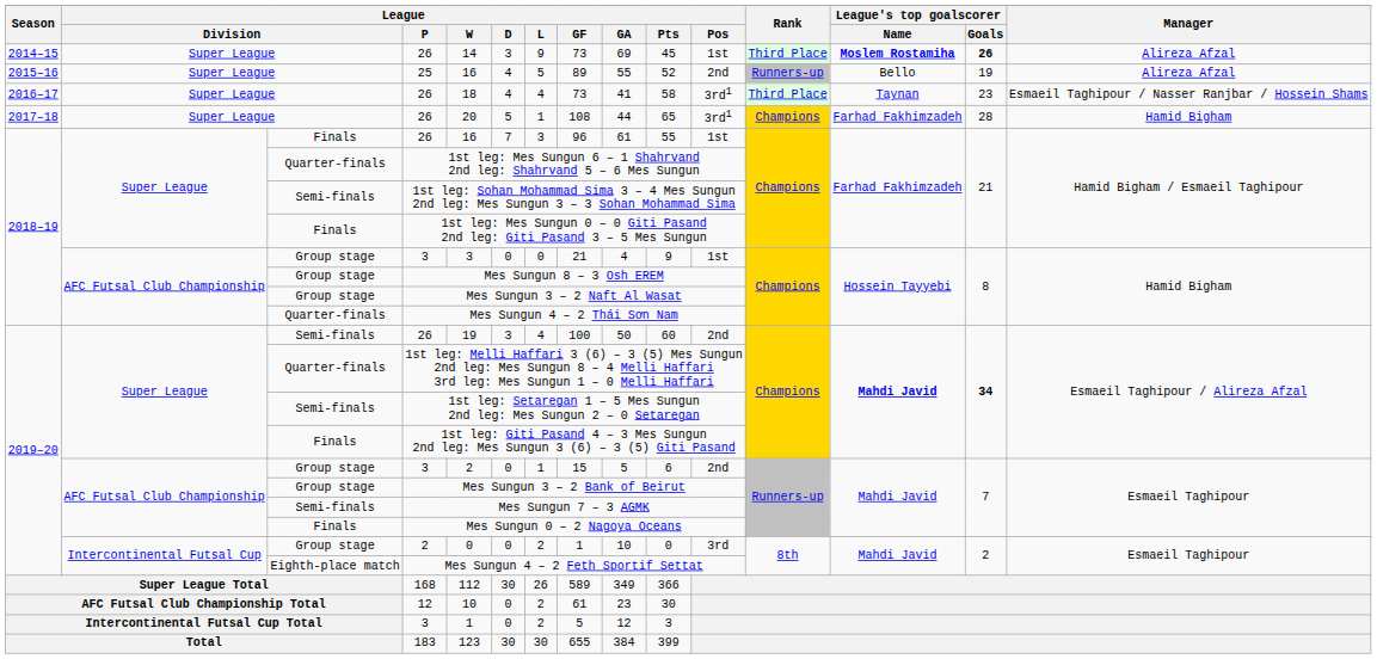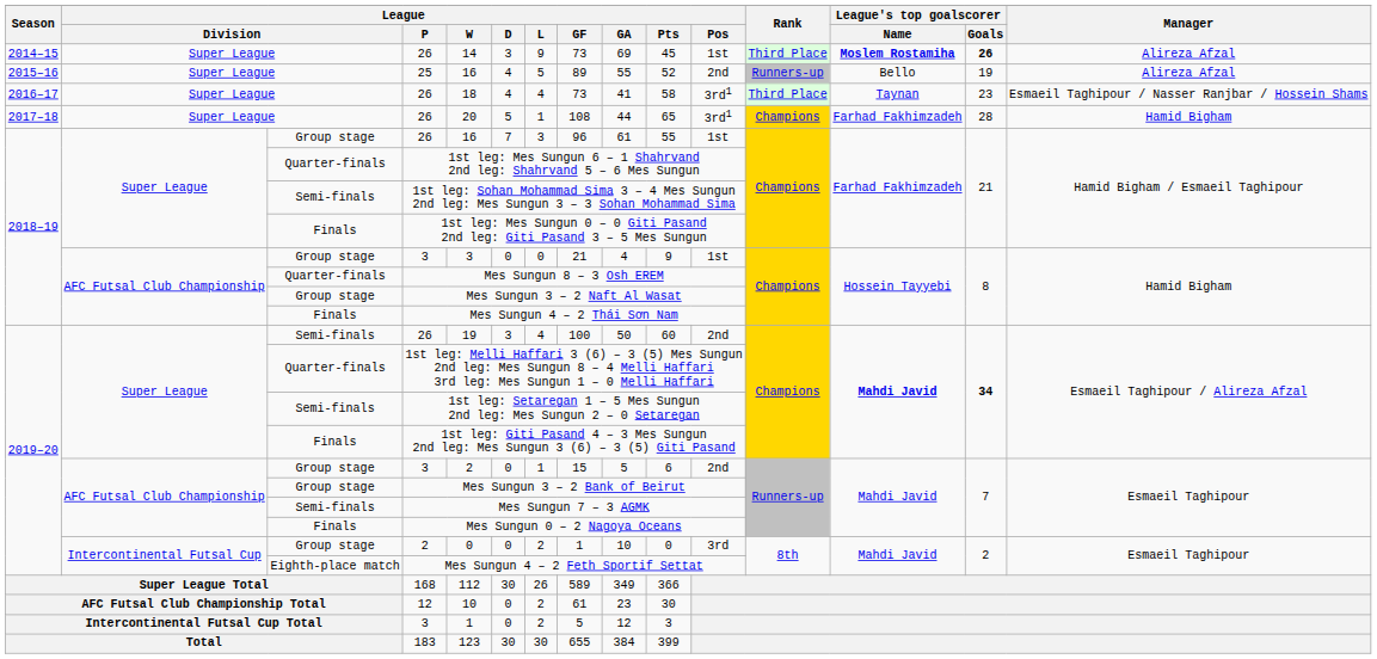2018–19 / 26 | column 3: Finals -> Group stage
Mes Sungun 8 – 3 Osh EREM | column 3: Group stage -> Quarter-finals
Mes Sungun 4 – 2 Thái Sơn Nam | column 3: Quarter-finals -> Finals
